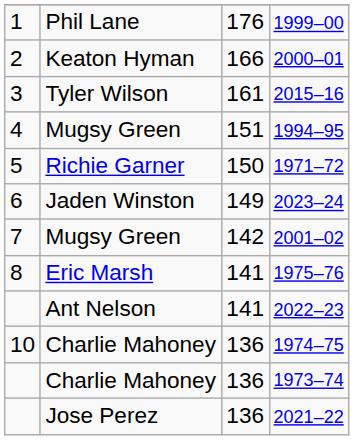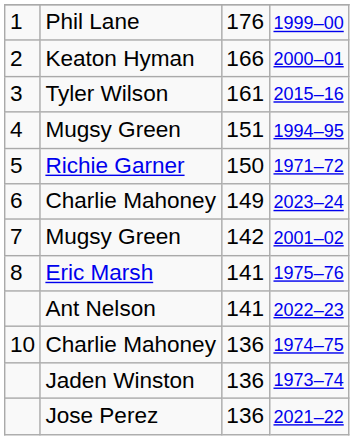2023–24 | column 2: Jaden Winston -> Charlie Mahoney
1973–74 | column 2: Charlie Mahoney -> Jaden Winston
